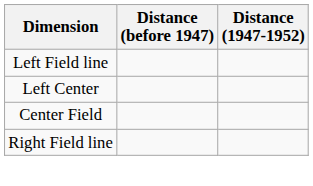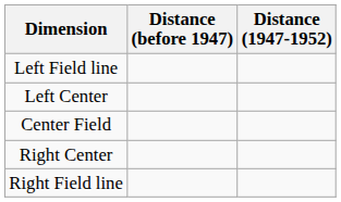+ row: Right Center
